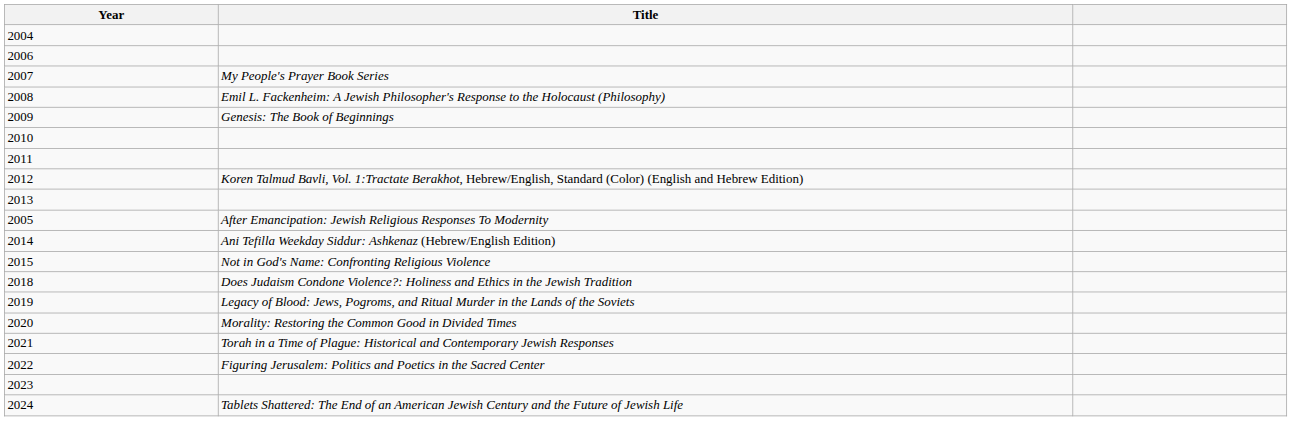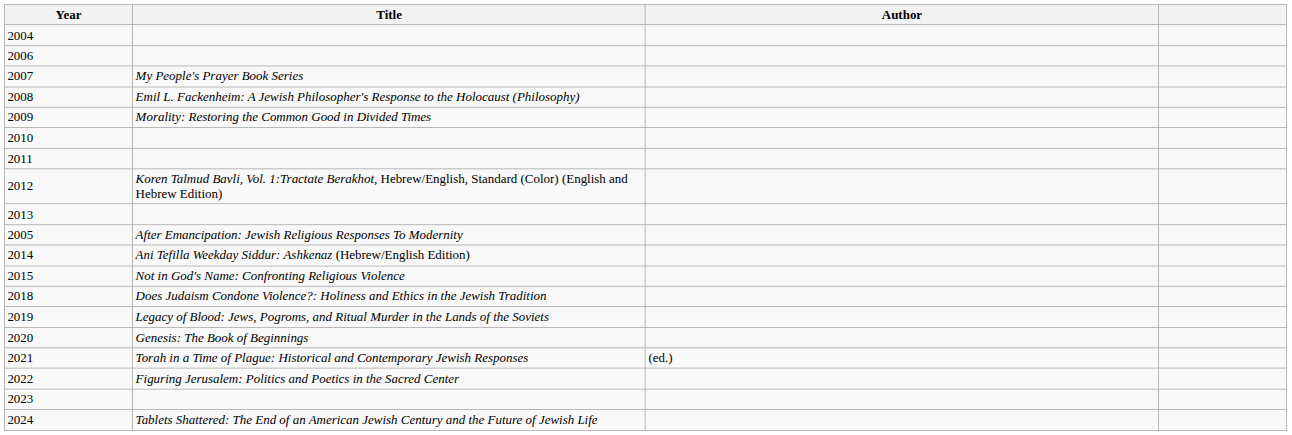+ column: Author | (ed.)
2009 | Title: Genesis: The Book of Beginnings -> Morality: Restoring the Common Good in Divided Times
2020 | Title: Morality: Restoring the Common Good in Divided Times -> Genesis: The Book of Beginnings
